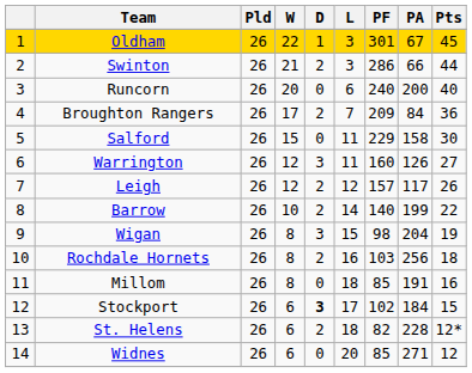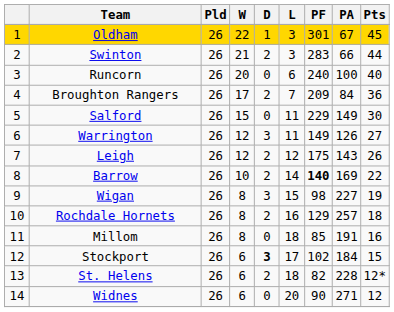Swinton | PF: 286 -> 283
Runcorn | PA: 200 -> 100
Salford | PA: 158 -> 149
Warrington | PF: 160 -> 149
Leigh | PF: 157 -> 175
Leigh | PA: 117 -> 143
Barrow | PF: normal -> bold
Barrow | PA: 199 -> 169
Wigan | PA: 204 -> 227
Rochdale Hornets | PF: 103 -> 129
Rochdale Hornets | PA: 256 -> 257
Widnes | PF: 85 -> 90
